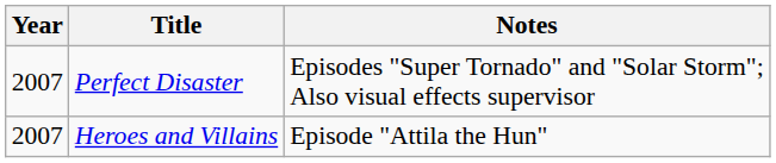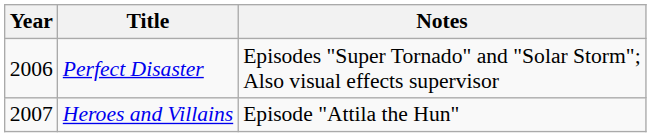Perfect Disaster | Year: 2007 -> 2006
